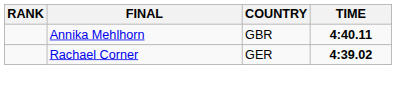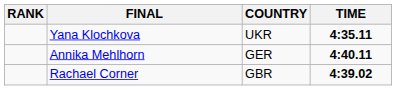+ row: Yana Klochkova | UKR | 4:35.11
Annika Mehlhorn | COUNTRY: GBR -> GER
Rachael Corner | COUNTRY: GER -> GBR
